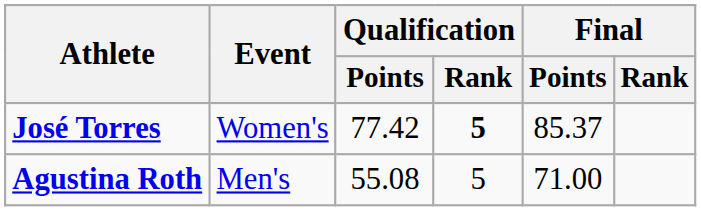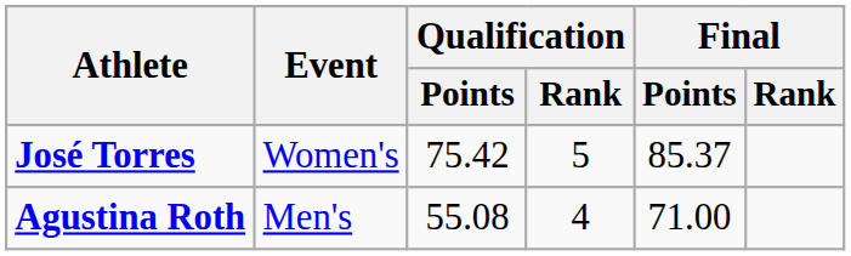José Torres | Qualification / Points: 77.42 -> 75.42
José Torres | Qualification / Rank: bold -> normal
Agustina Roth | Qualification / Rank: 5 -> 4
